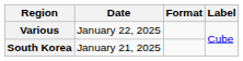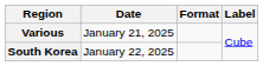Various | Date: January 22, 2025 -> January 21, 2025
South Korea | Date: January 21, 2025 -> January 22, 2025
